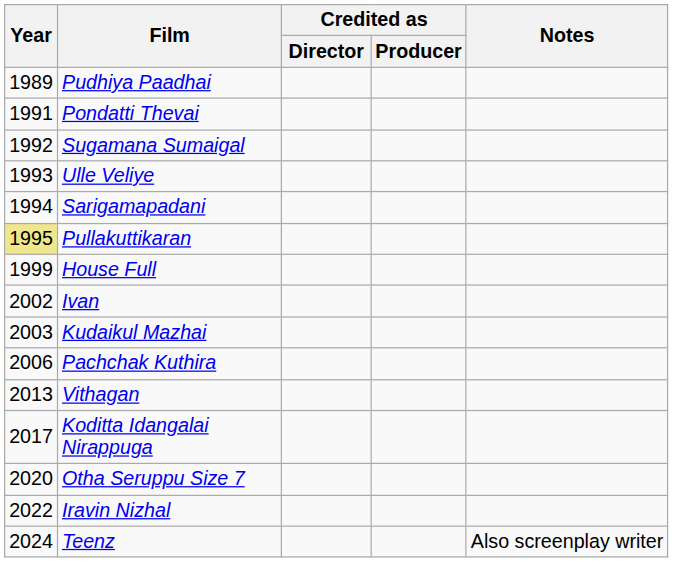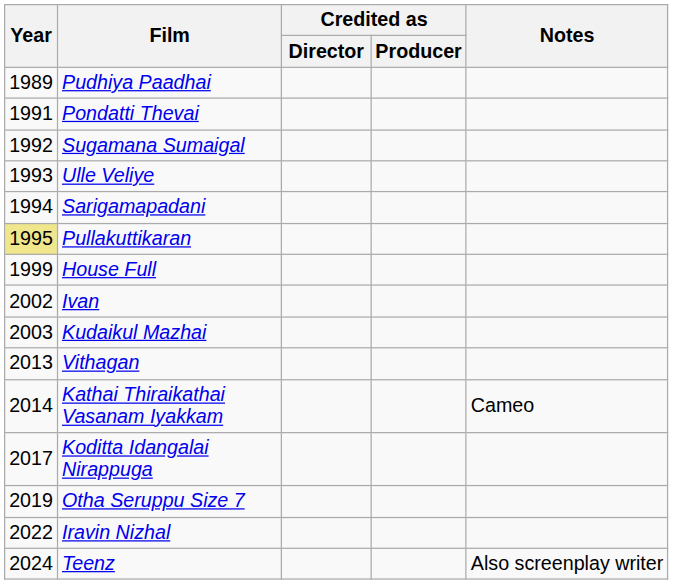- row: 2006 | Pachchak Kuthira
+ row: 2014 | Kathai Thiraikathai Vasanam Iyakkam | Cameo
Otha Seruppu Size 7 | Year: 2020 -> 2019
